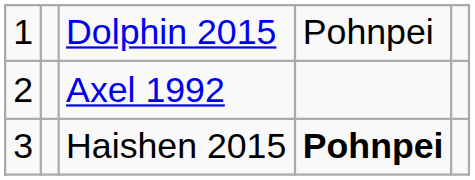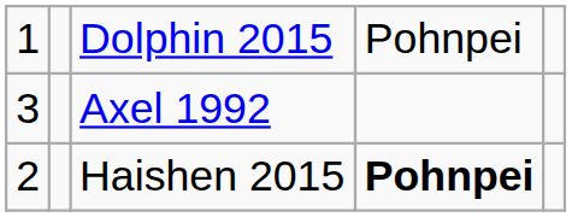Axel 1992 | column 1: 2 -> 3
Haishen 2015 | column 1: 3 -> 2
